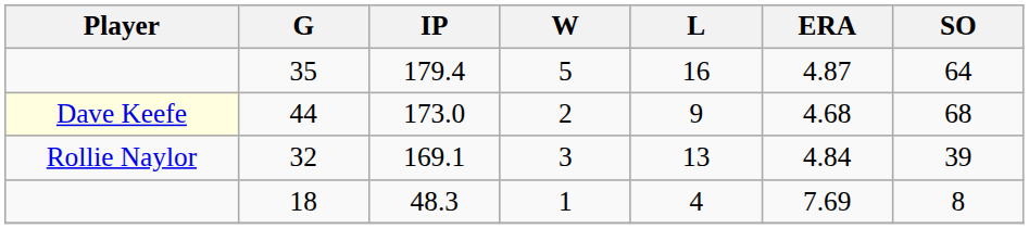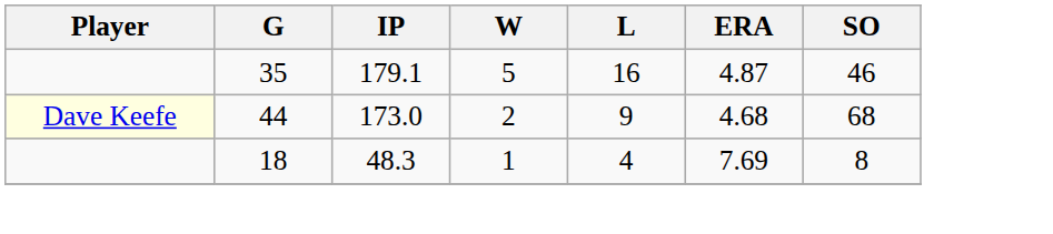35 | IP: 179.4 -> 179.1
35 | SO: 64 -> 46
- row: Rollie Naylor | 32 | 169.1 | 3 | 13 | 4.84 | 39
